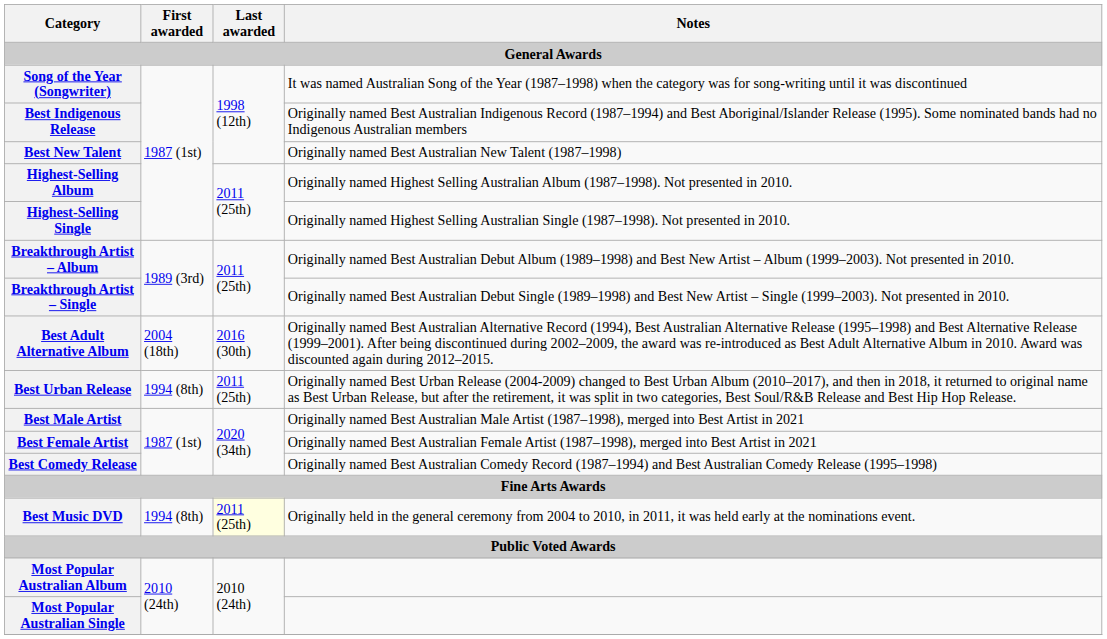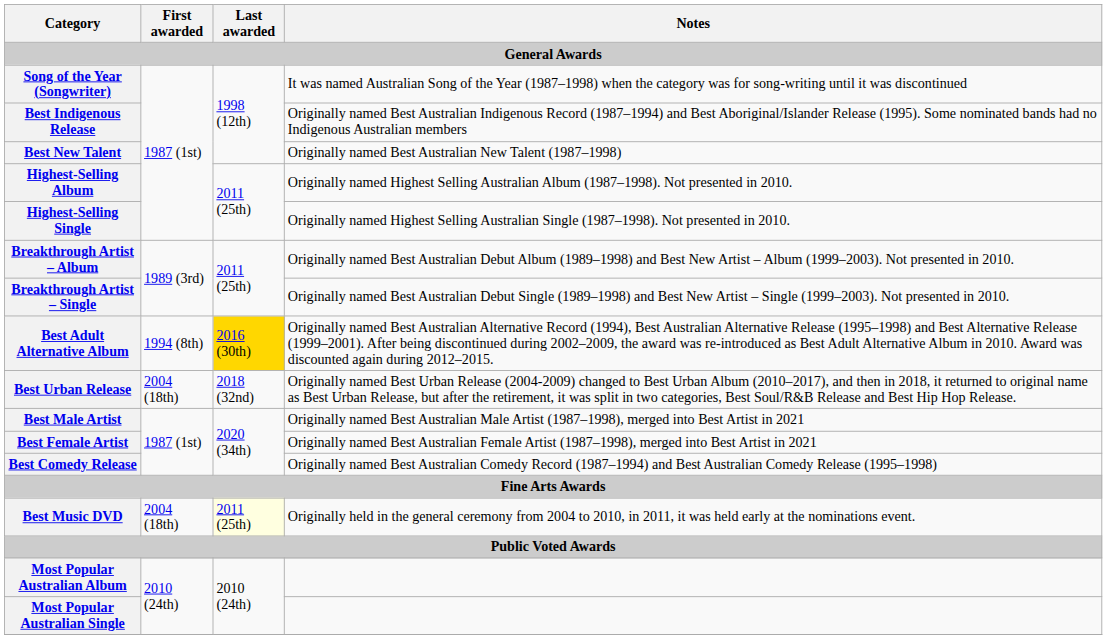Best Adult Alternative Album | First awarded: 2004 (18th) -> 1994 (8th)
Best Adult Alternative Album | Last awarded: no background -> gold background
Best Urban Release | First awarded: 1994 (8th) -> 2004 (18th)
Best Urban Release | Last awarded: 2011 (25th) -> 2018 (32nd)
Best Music DVD | First awarded: 1994 (8th) -> 2004 (18th)
